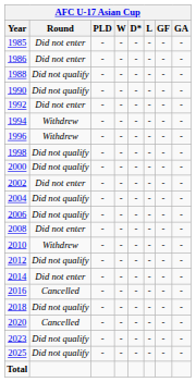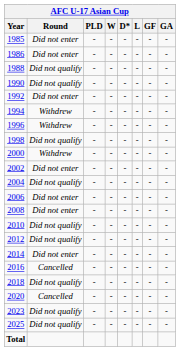2000 | Round: Did not qualify -> Withdrew
2006 | Round: Did not qualify -> Did not enter
2010 | Round: Withdrew -> Did not qualify
